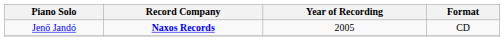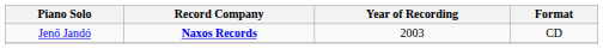Jenő Jandó | Year of Recording: 2005 -> 2003
